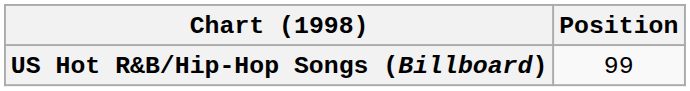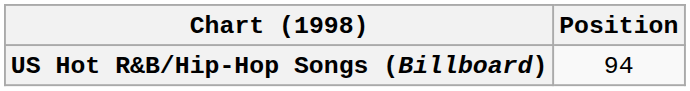US Hot R&B/Hip-Hop Songs (Billboard) | Position: 99 -> 94
